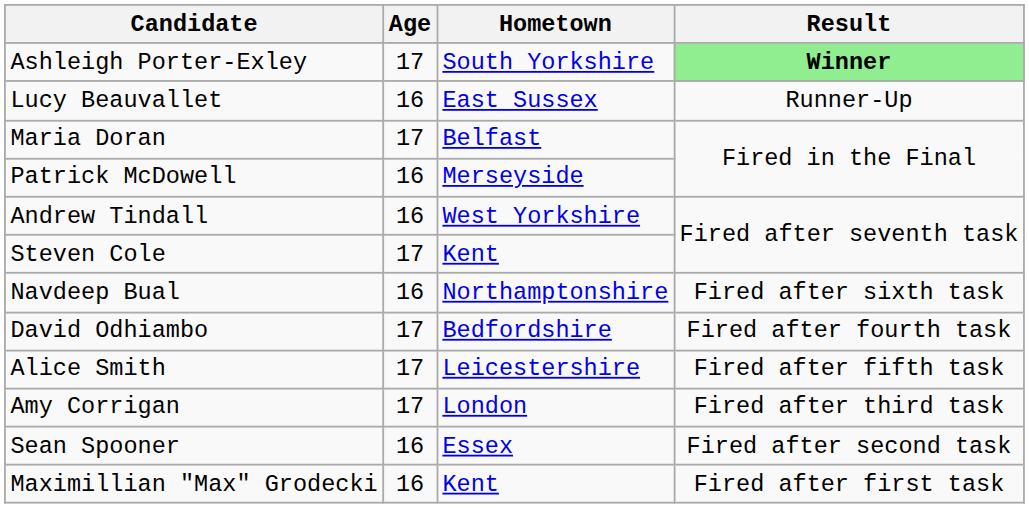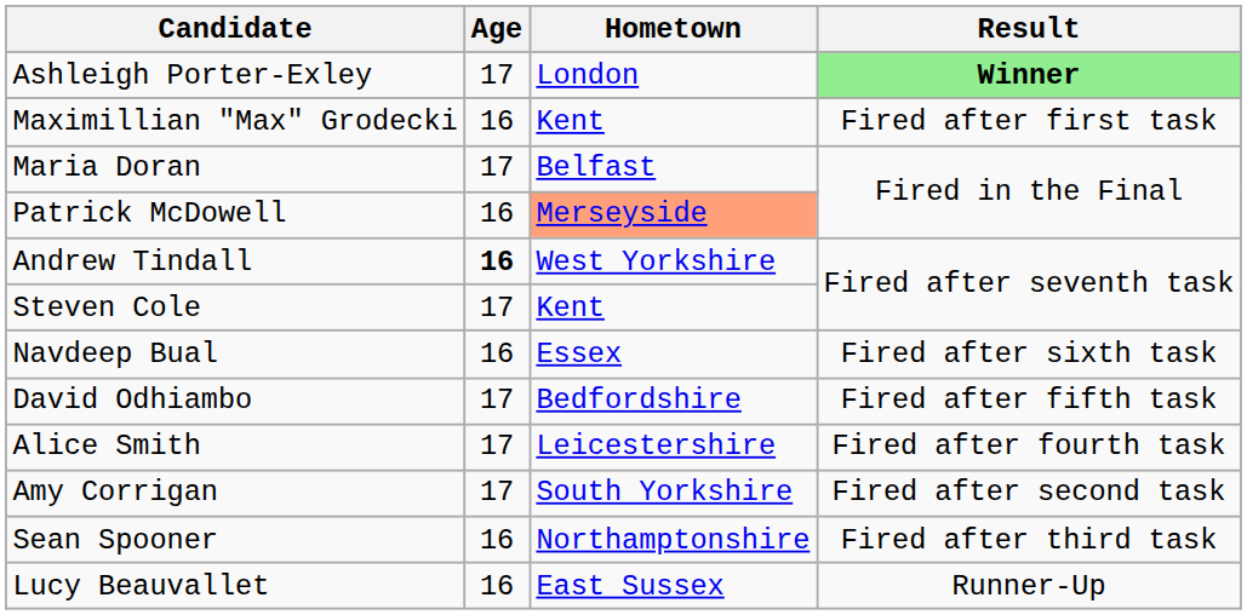Ashleigh Porter-Exley | Hometown: South Yorkshire -> London
rows swapped: Lucy Beauvallet <-> Maximillian "Max" Grodecki
Patrick McDowell | Hometown: no background -> lightsalmon background
Andrew Tindall | Age: normal -> bold
Navdeep Bual | Hometown: Northamptonshire -> Essex
David Odhiambo | Result: Fired after fourth task -> Fired after fifth task
Alice Smith | Result: Fired after fifth task -> Fired after fourth task
Amy Corrigan | Hometown: London -> South Yorkshire
Amy Corrigan | Result: Fired after third task -> Fired after second task
Sean Spooner | Hometown: Essex -> Northamptonshire
Sean Spooner | Result: Fired after second task -> Fired after third task
